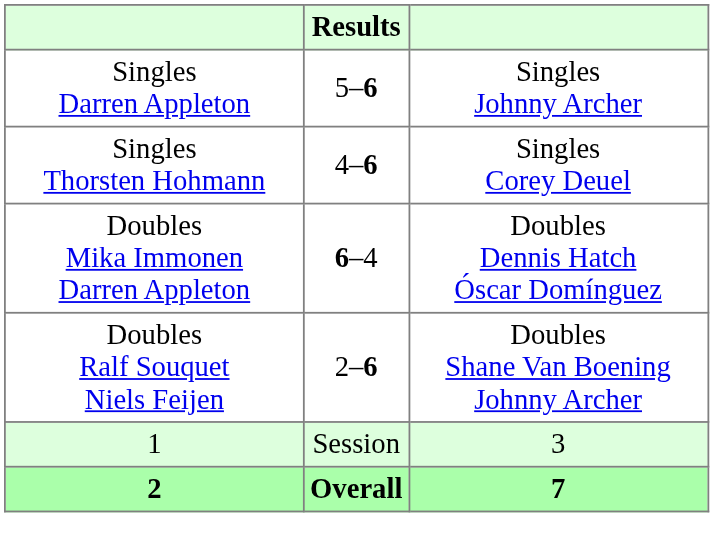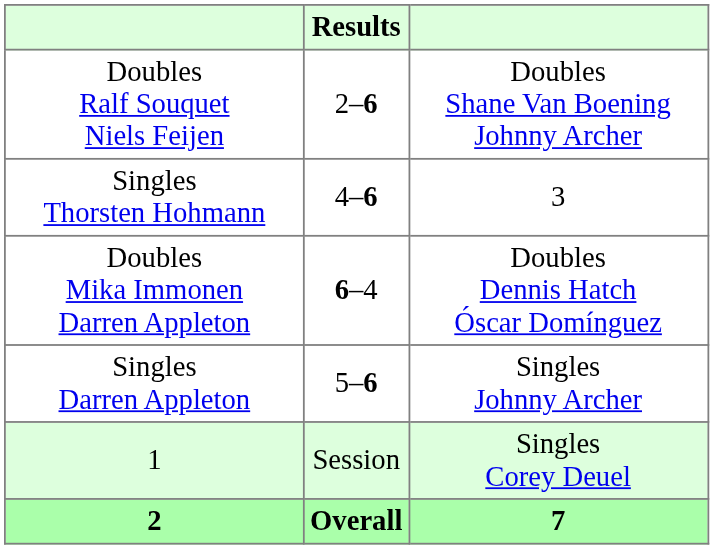rows swapped: Doubles Ralf Souquet Niels Feijen <-> Singles Darren Appleton
Singles Thorsten Hohmann | column 3: Singles Corey Deuel -> 3
1 | column 3: 3 -> Singles Corey Deuel
